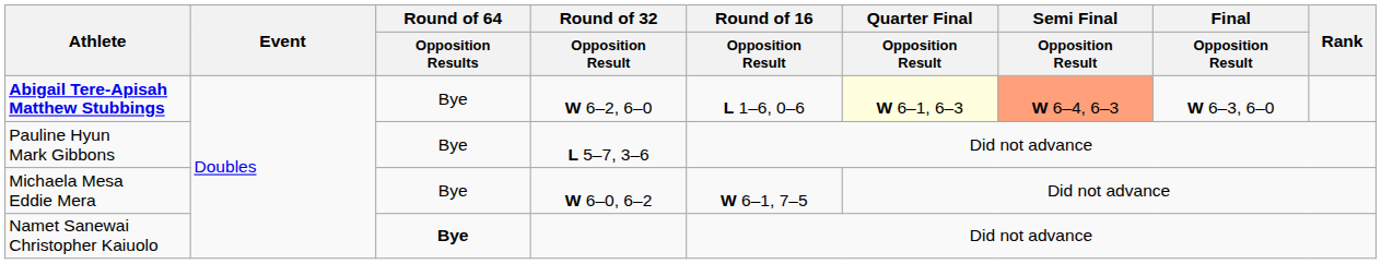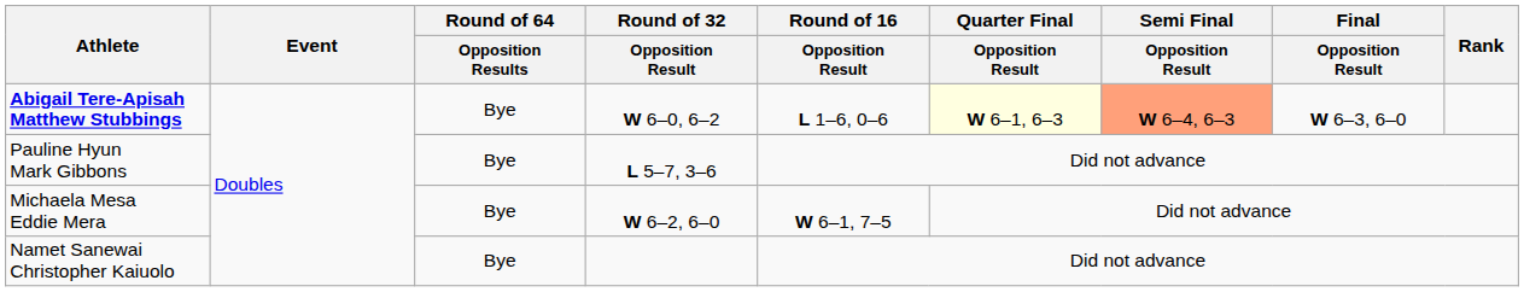Abigail Tere-Apisah Matthew Stubbings | Round of 32 / Opposition Result: W 6–2, 6–0 -> W 6–0, 6–2
Michaela Mesa Eddie Mera | Round of 32 / Opposition Result: W 6–0, 6–2 -> W 6–2, 6–0
Namet Sanewai Christopher Kaiuolo | Round of 64 / Opposition Results: bold -> normal
